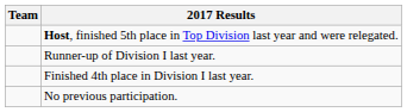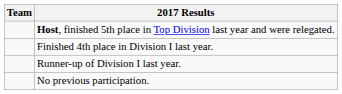rows swapped: Runner-up of Division I last year. <-> Finished 4th place in Division I last year.
